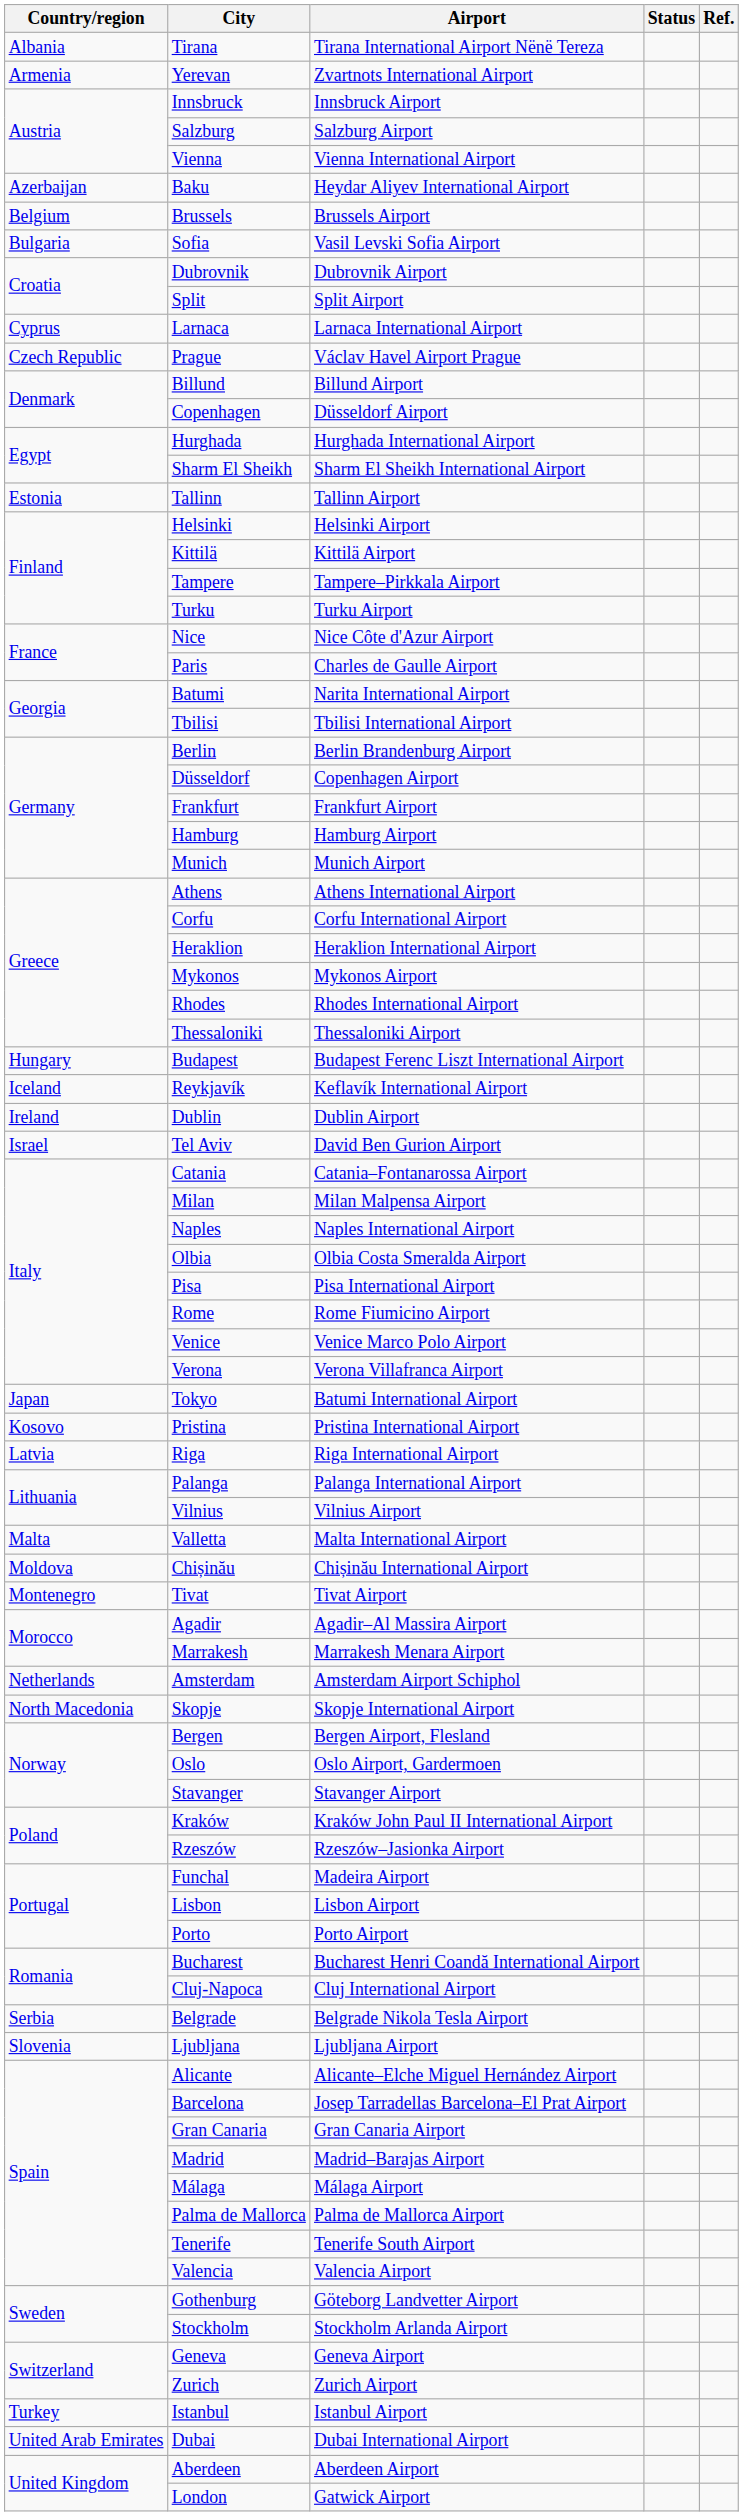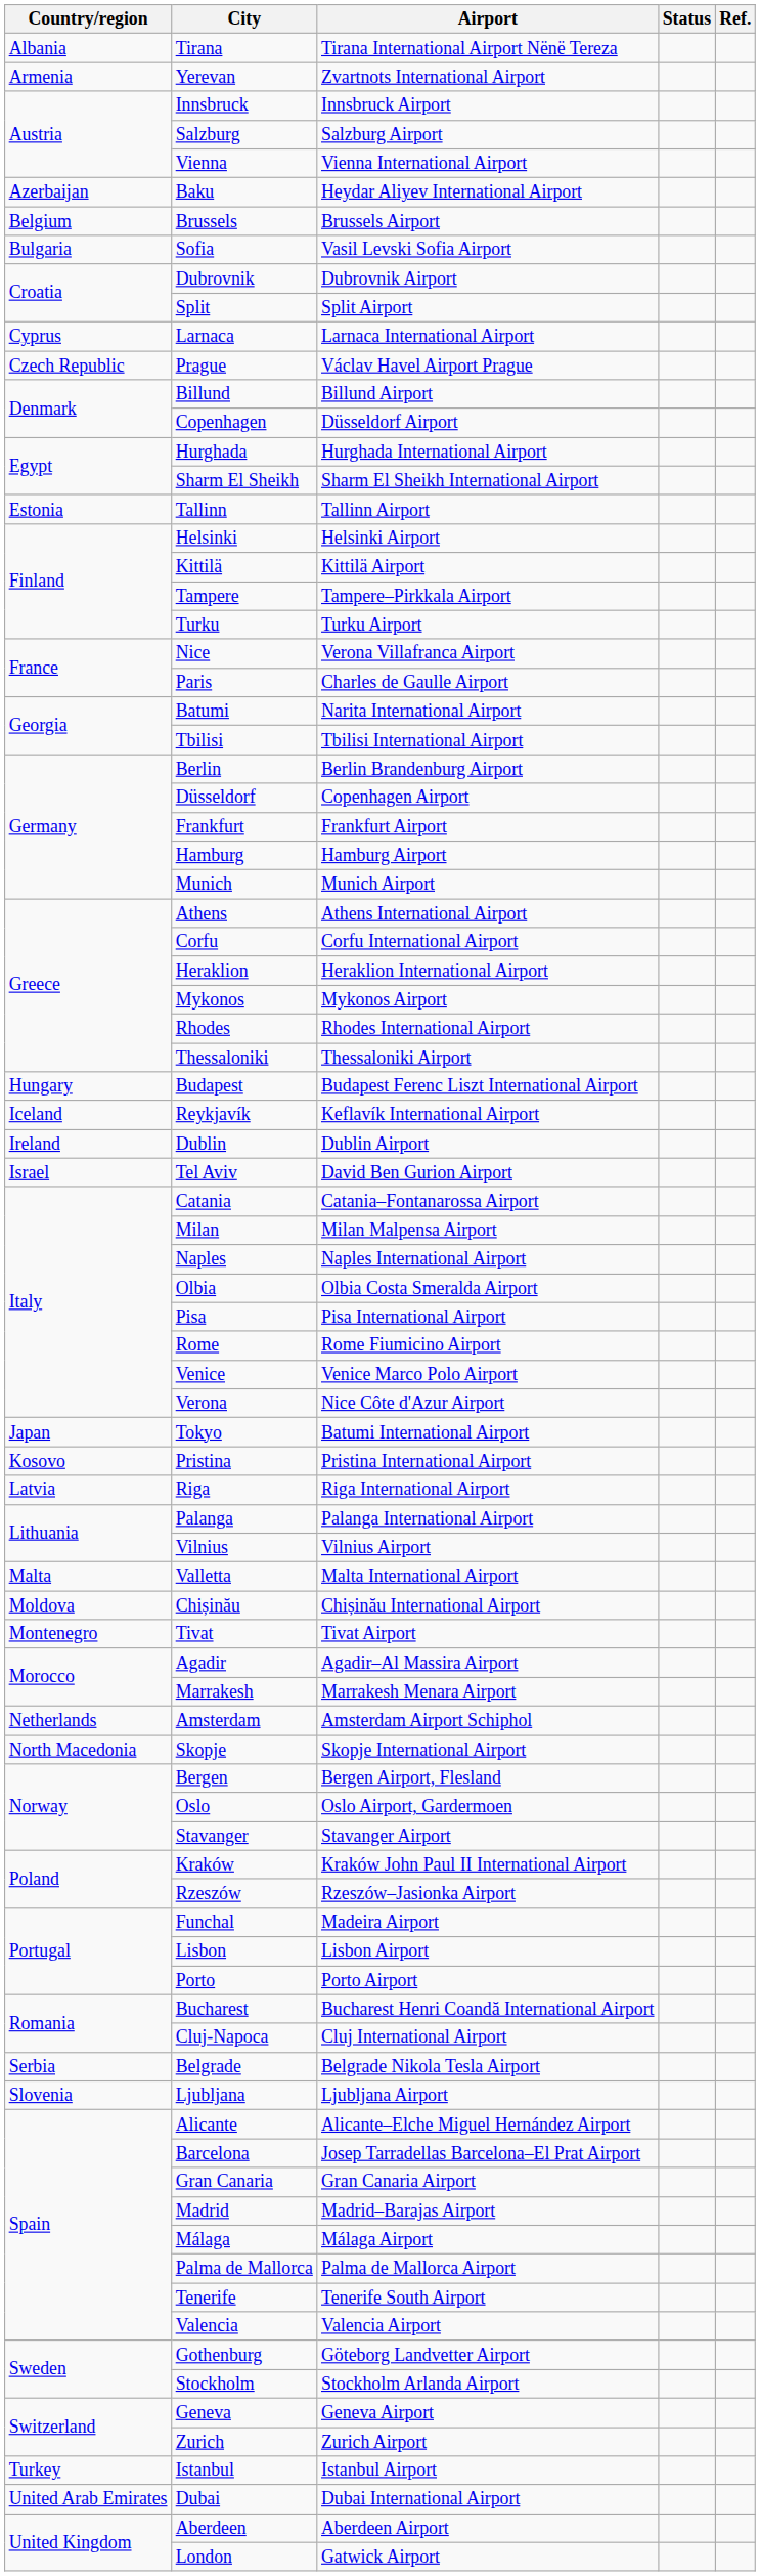Nice | Airport: Nice Côte d'Azur Airport -> Verona Villafranca Airport
Verona | Airport: Verona Villafranca Airport -> Nice Côte d'Azur Airport
